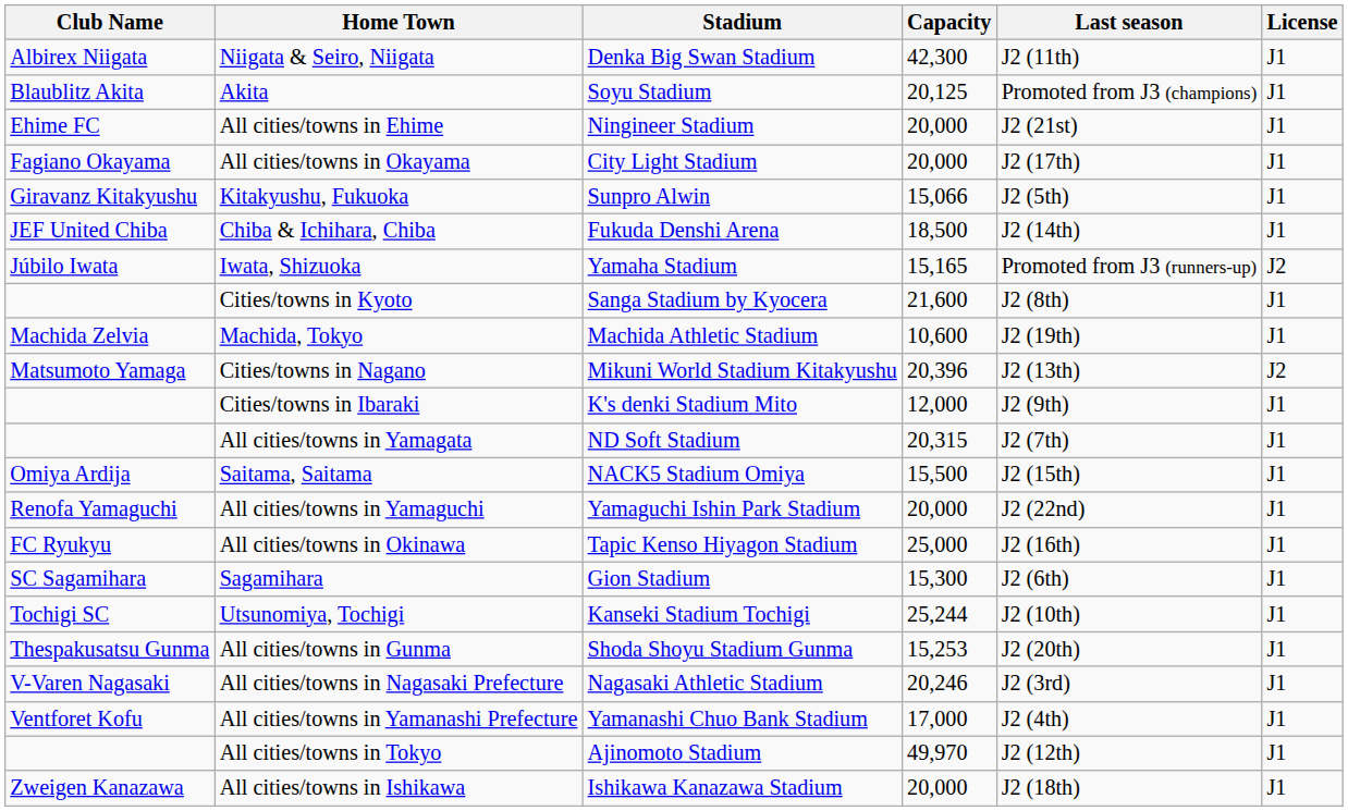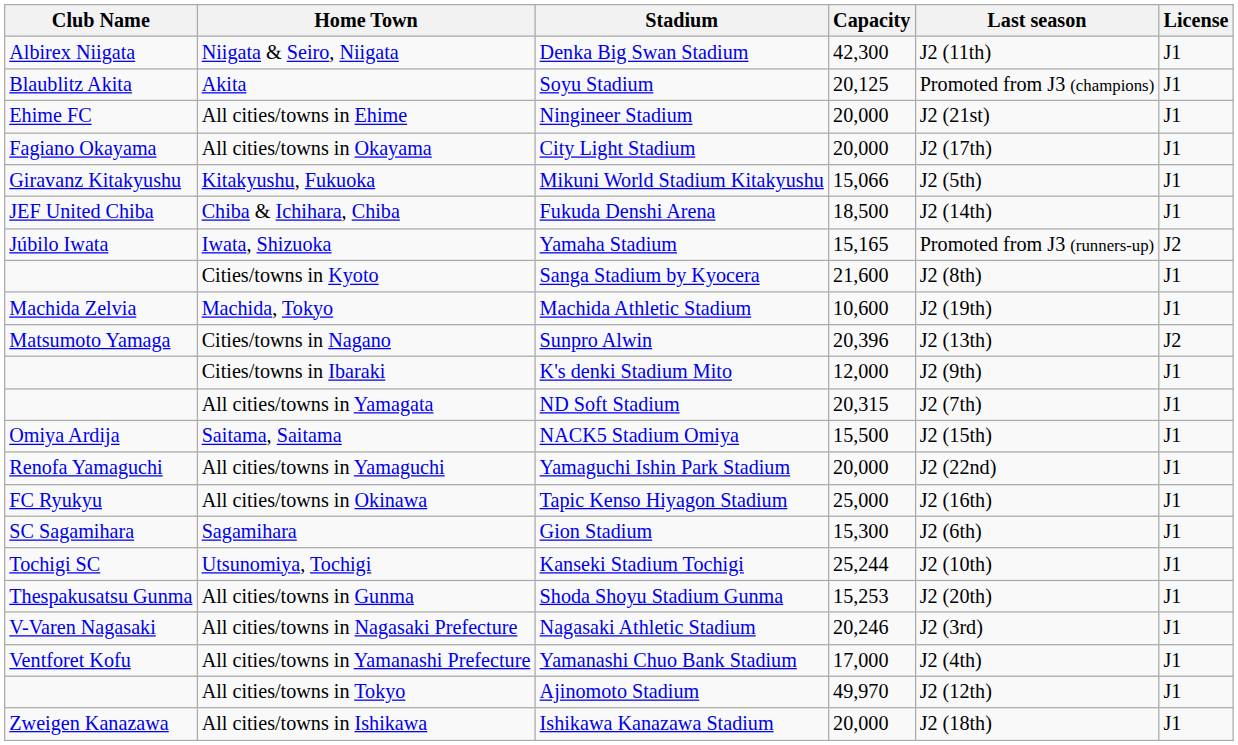Kitakyushu, Fukuoka | Stadium: Sunpro Alwin -> Mikuni World Stadium Kitakyushu
Cities/towns in Nagano | Stadium: Mikuni World Stadium Kitakyushu -> Sunpro Alwin
